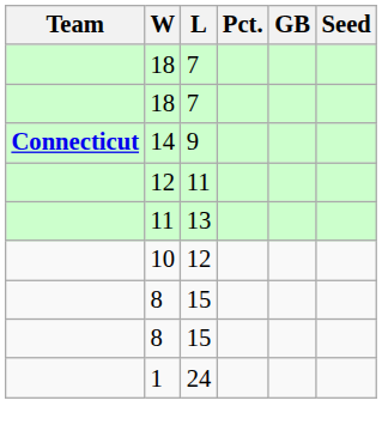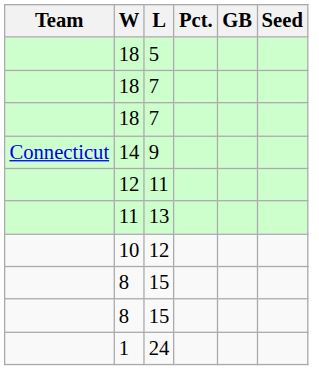+ row: 18 | 5
9 | Team: bold -> normal
